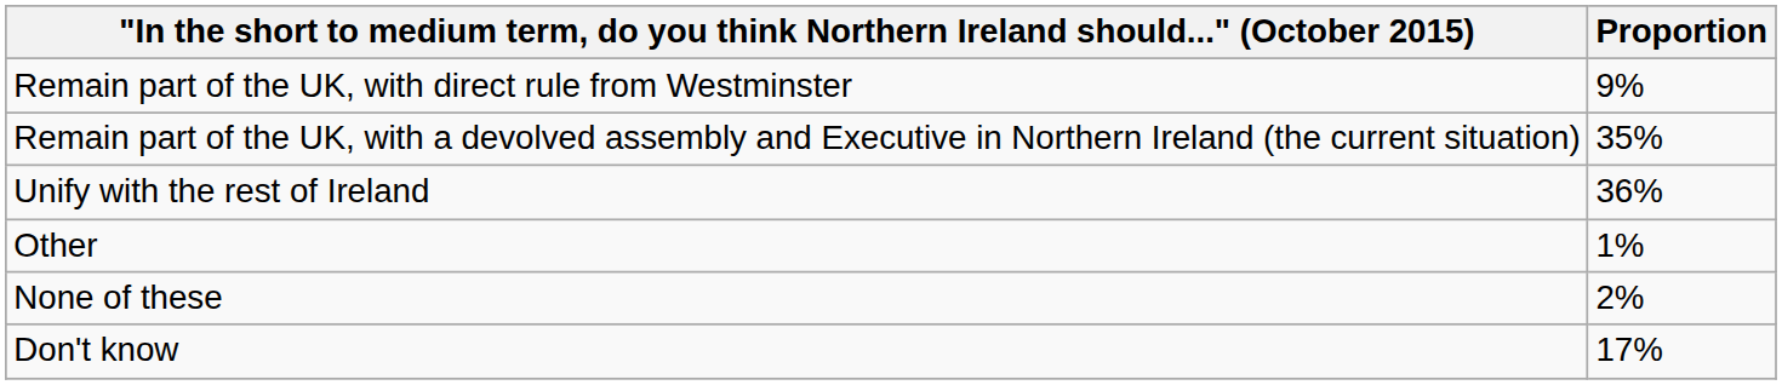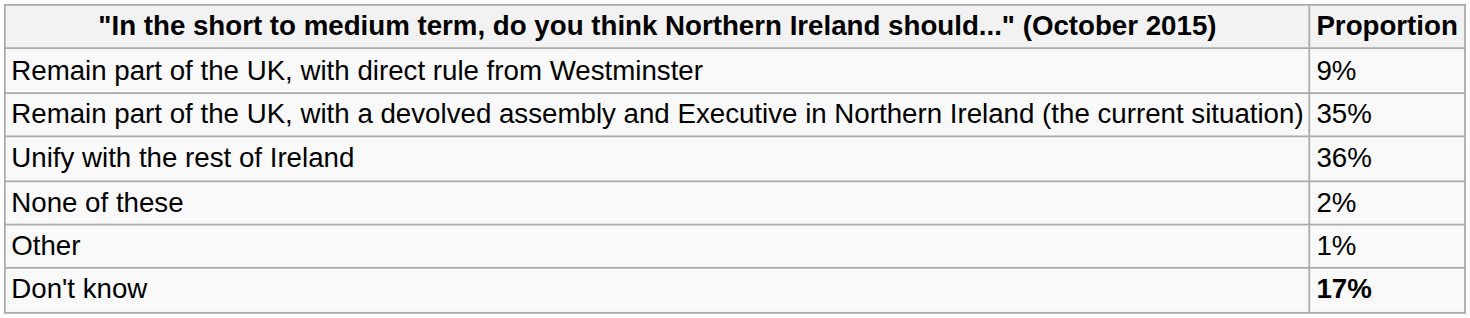rows swapped: Other <-> None of these
Don't know | Proportion: normal -> bold
